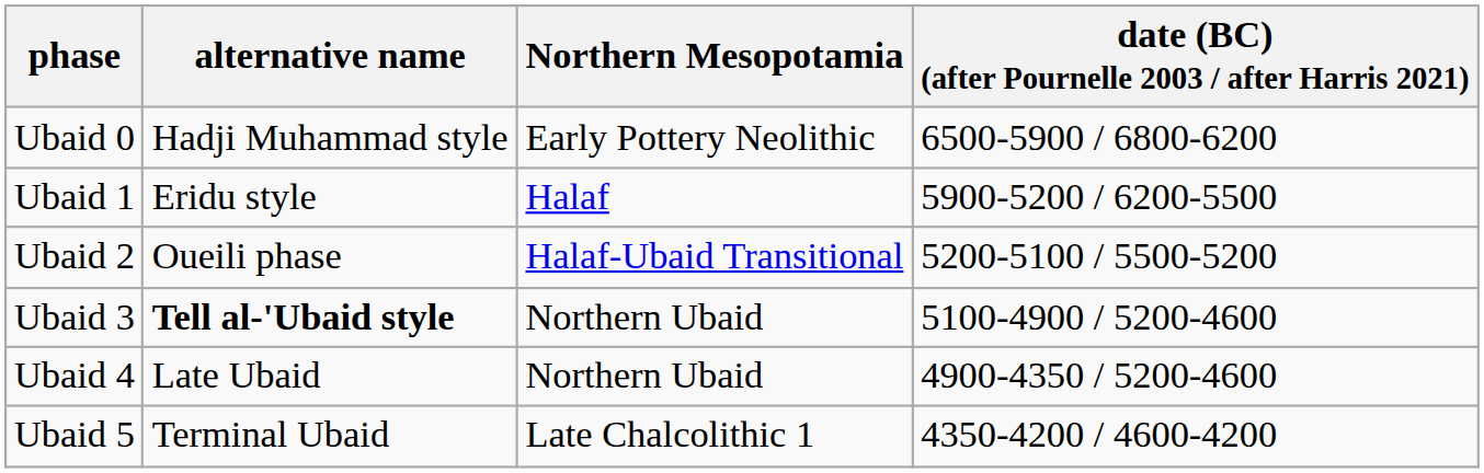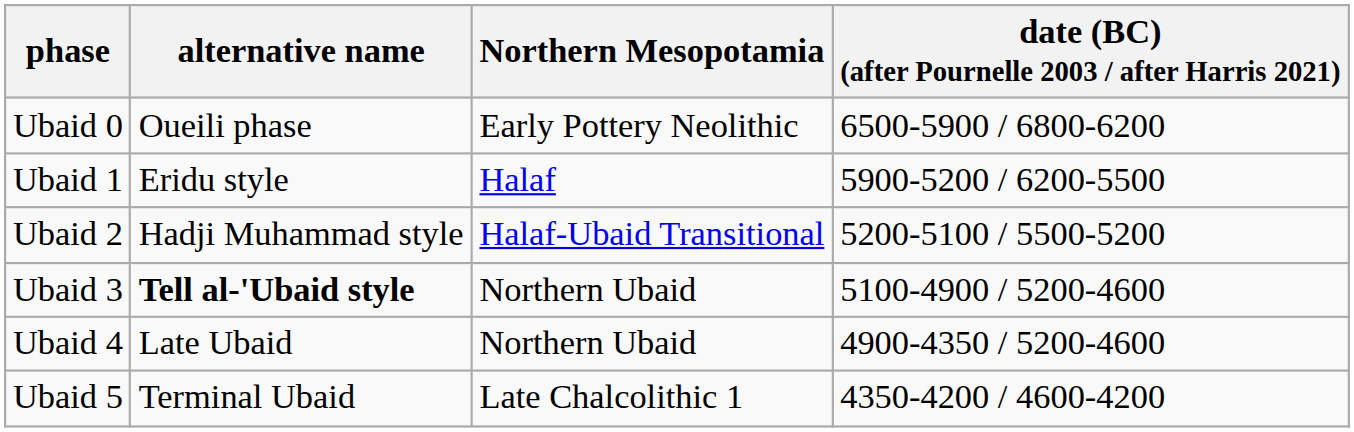Ubaid 0 | alternative name: Hadji Muhammad style -> Oueili phase
Ubaid 2 | alternative name: Oueili phase -> Hadji Muhammad style
